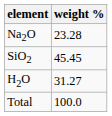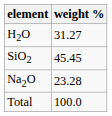rows swapped: Na2O <-> H2O
